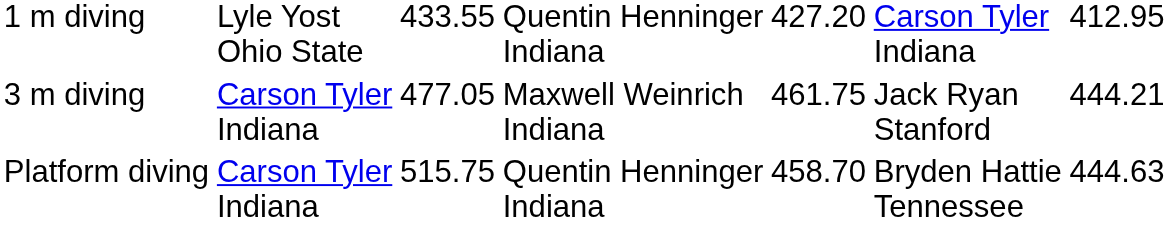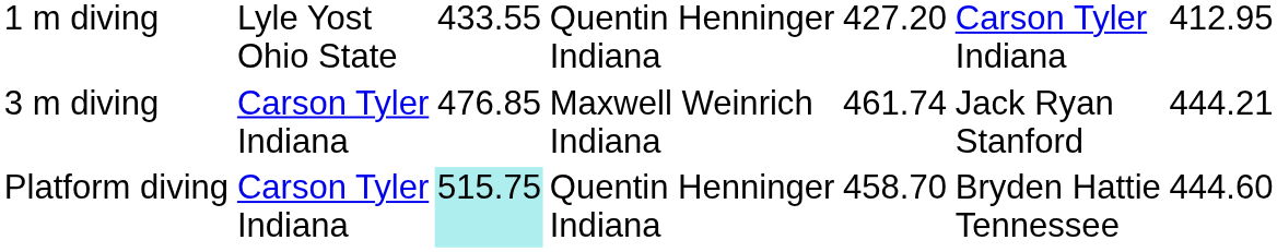3 m diving | column 3: 477.05 -> 476.85
3 m diving | column 5: 461.75 -> 461.74
Platform diving | column 3: no background -> paleturquoise background
Platform diving | column 7: 444.63 -> 444.60
